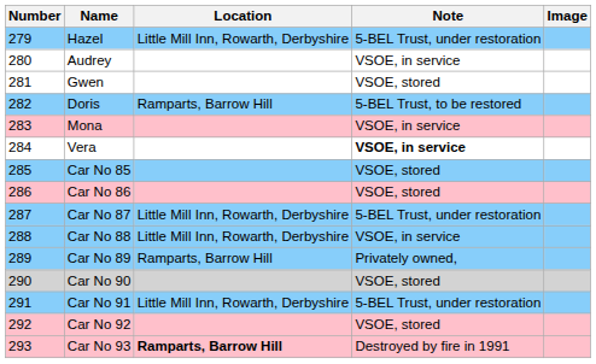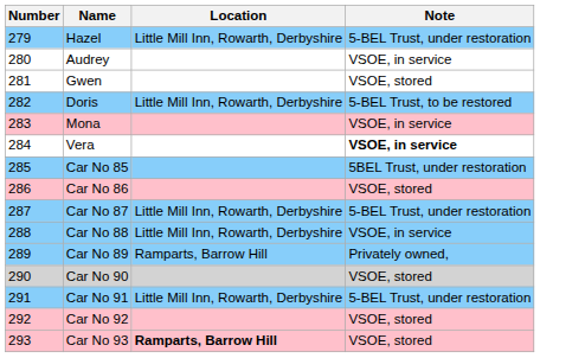- column: Image
Doris | Location: Ramparts, Barrow Hill -> Little Mill Inn, Rowarth, Derbyshire
Car No 85 | Note: VSOE, stored -> 5BEL Trust, under restoration
Car No 93 | Note: Destroyed by fire in 1991 -> VSOE, stored
